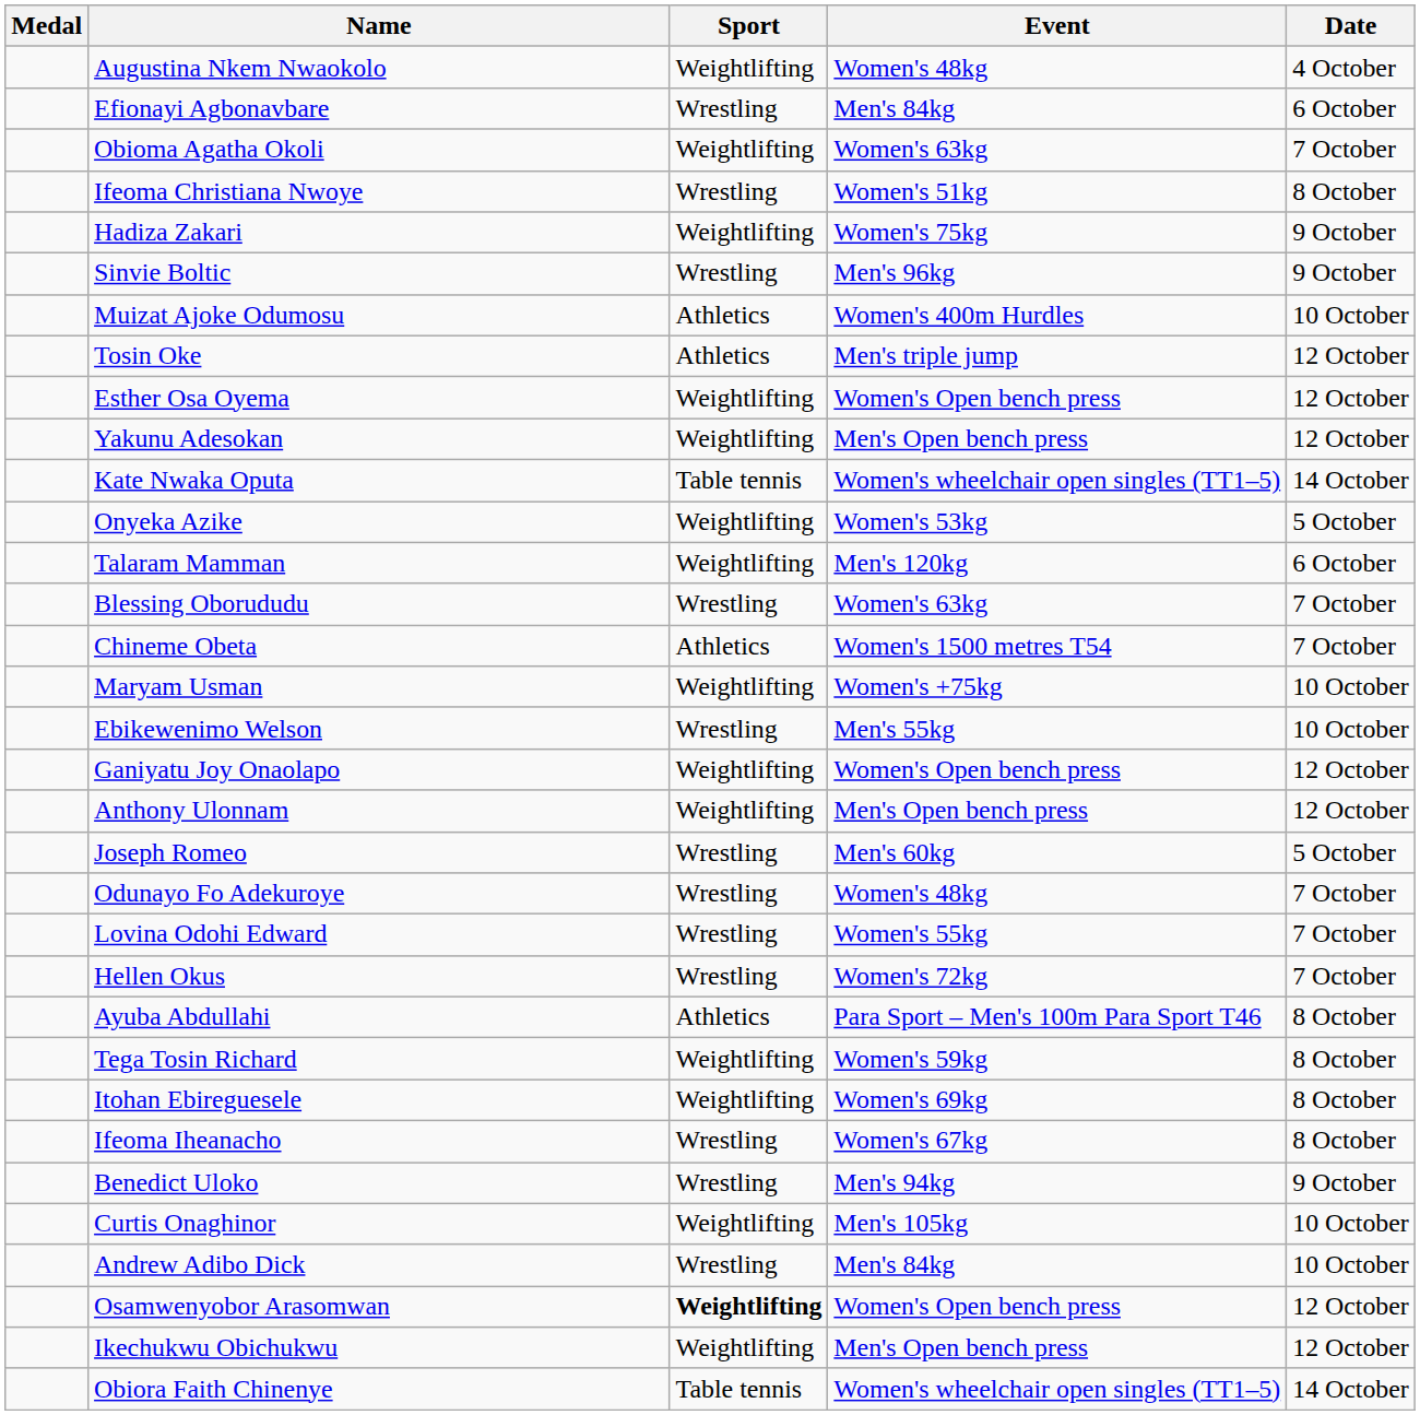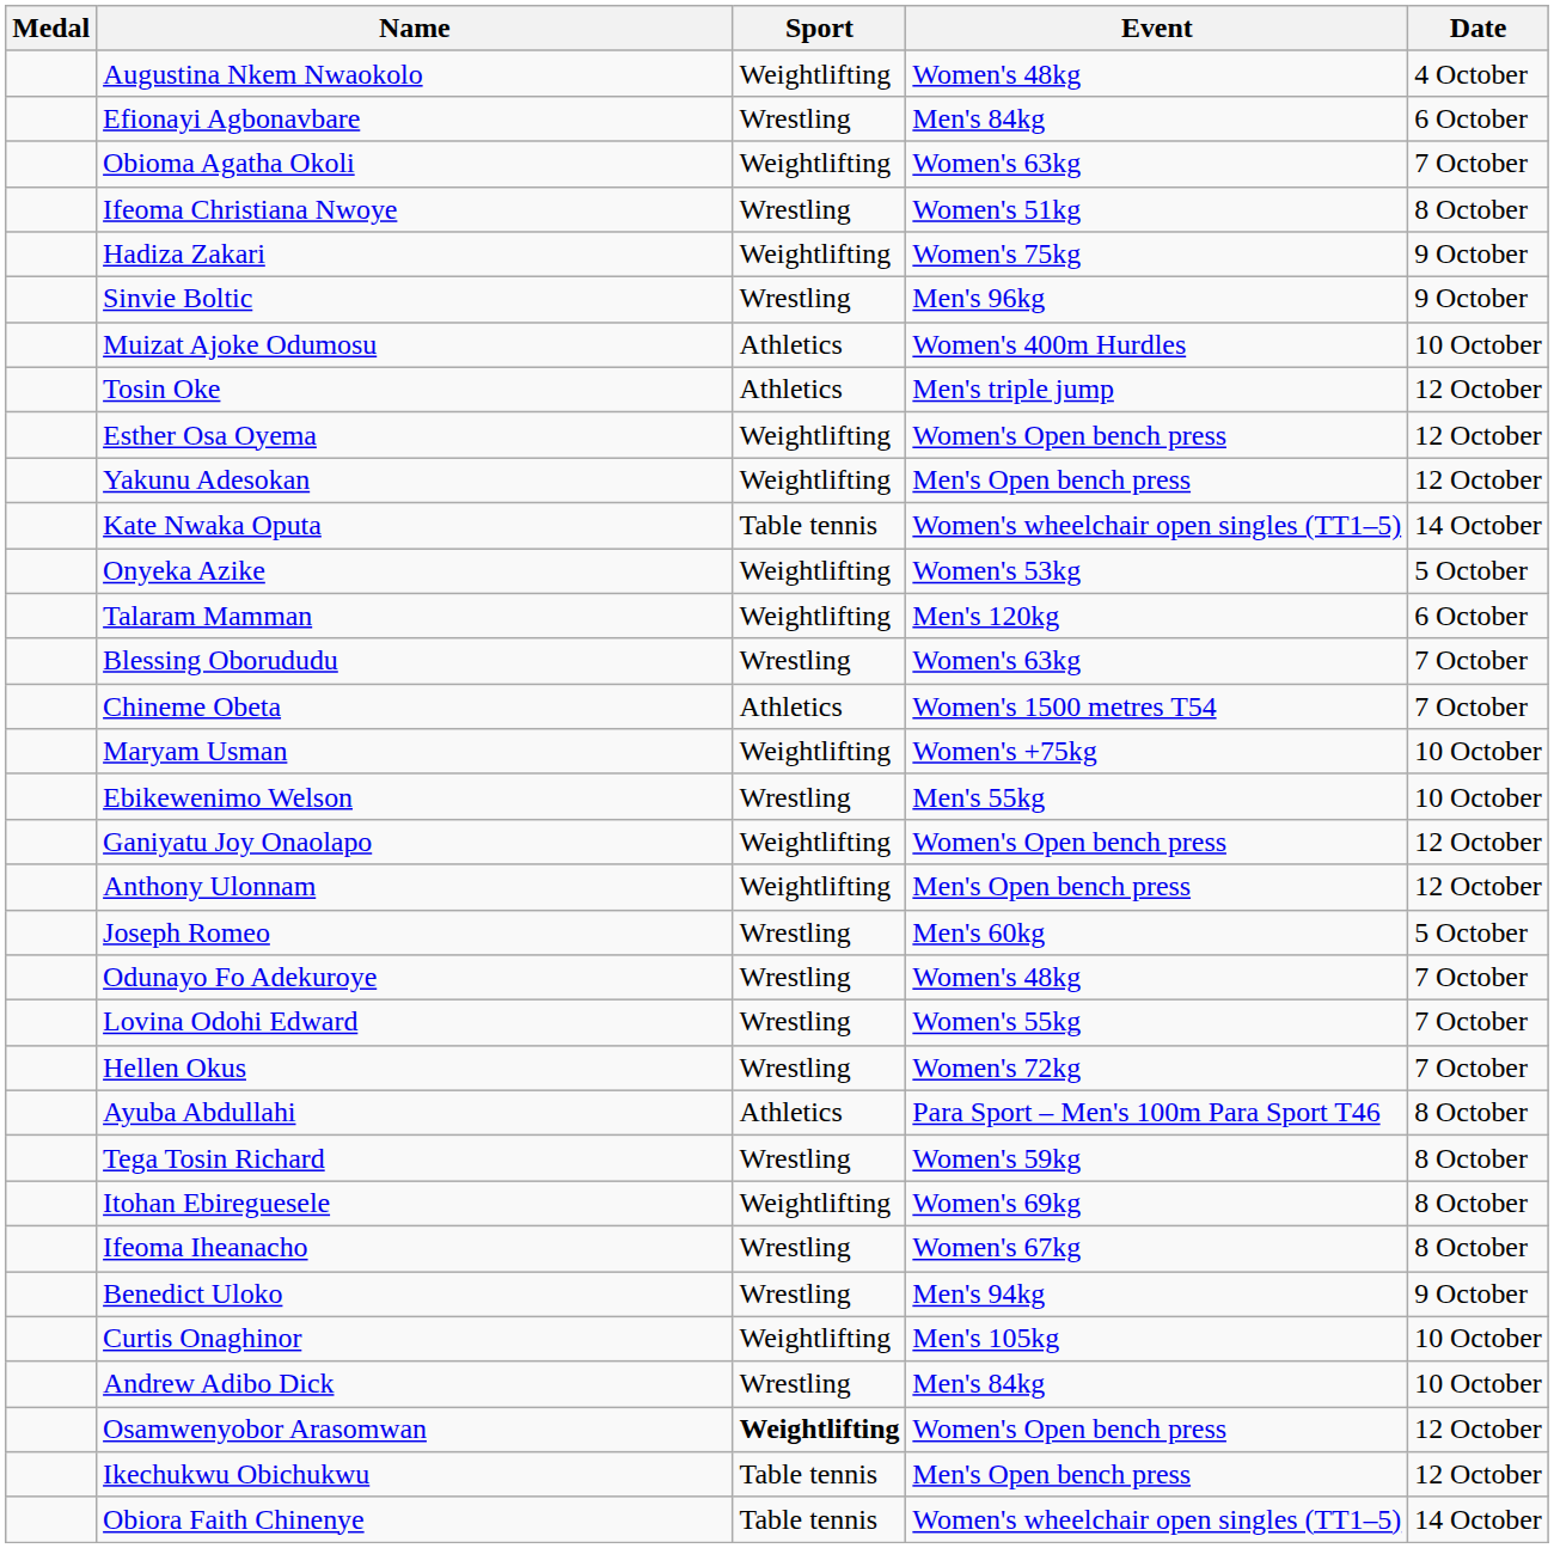Tega Tosin Richard | Sport: Weightlifting -> Wrestling
Ikechukwu Obichukwu | Sport: Weightlifting -> Table tennis
